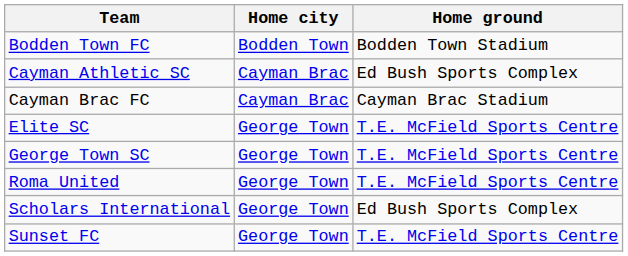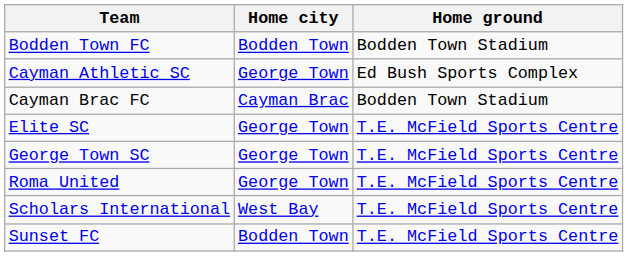Cayman Athletic SC | Home city: Cayman Brac -> George Town
Cayman Brac FC | Home ground: Cayman Brac Stadium -> Bodden Town Stadium
Scholars International | Home city: George Town -> West Bay
Scholars International | Home ground: Ed Bush Sports Complex -> T.E. McField Sports Centre
Sunset FC | Home city: George Town -> Bodden Town
